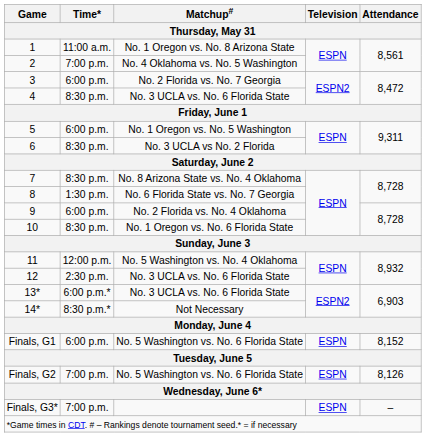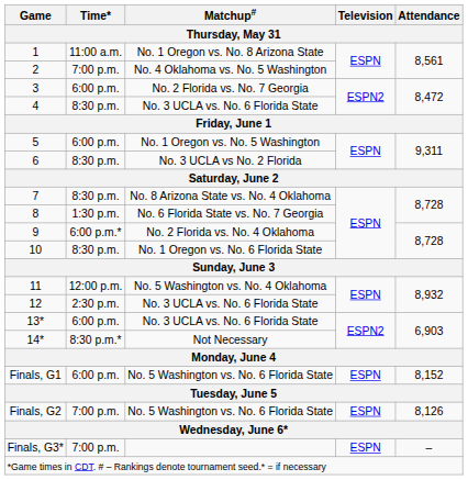9 | Time*: 6:00 p.m. -> 6:00 p.m.*
13* | Time*: 6:00 p.m.* -> 6:00 p.m.
